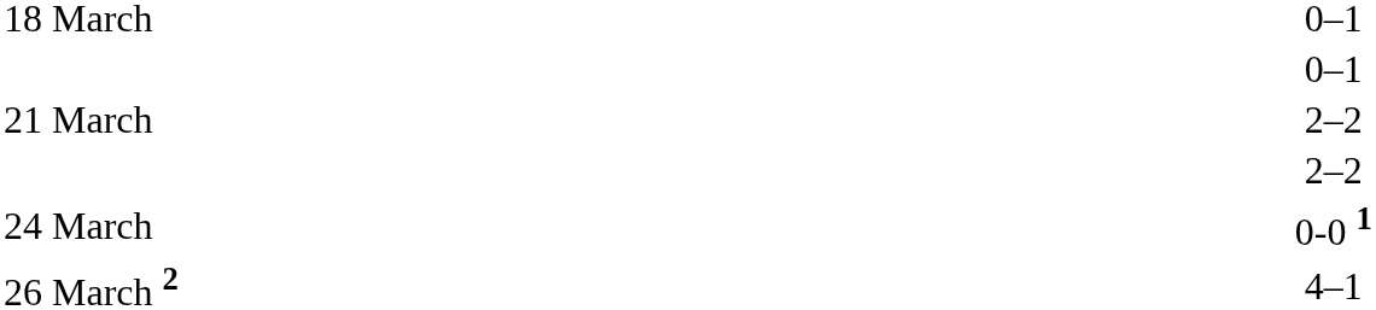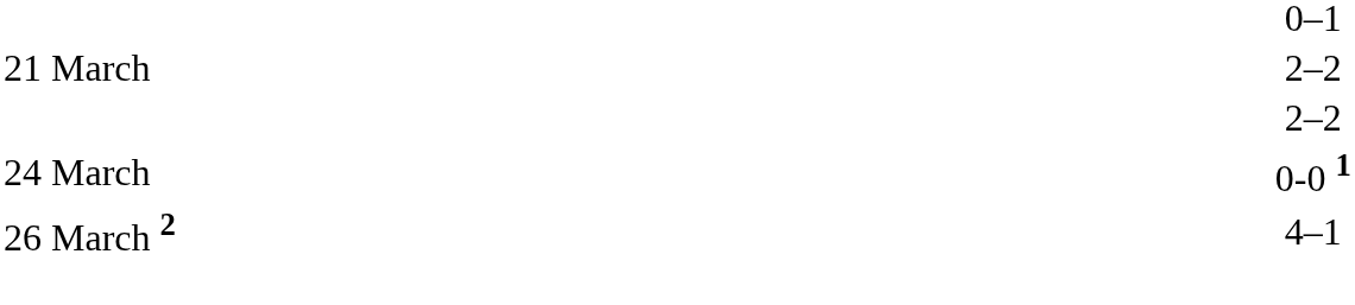- row: 18 March | 0–1
